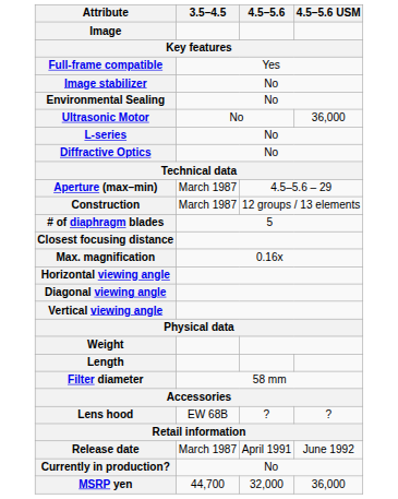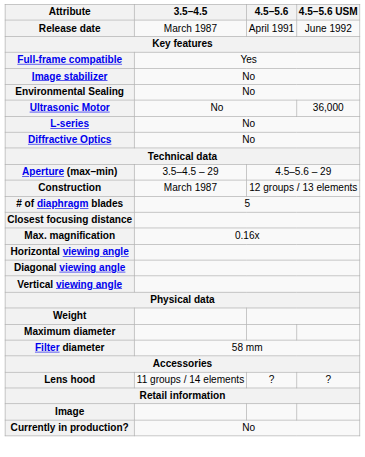rows swapped: Image <-> Release date
Aperture (max–min) | 3.5–4.5: March 1987 -> 3.5–4.5 – 29
+ row: Maximum diameter
- row: Length
Lens hood | 3.5–4.5: EW 68B -> 11 groups / 14 elements
- row: MSRP yen | 44,700 | 32,000 | 36,000
